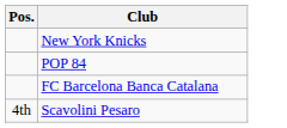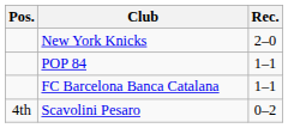+ column: Rec. | 2–0 | 1–1 | 1–1 | 0–2
